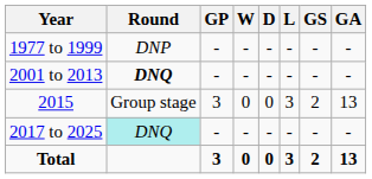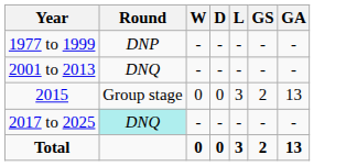- column: GP | - | - | 3 | - | 3
2001 to 2013 | Round: bold -> normal
